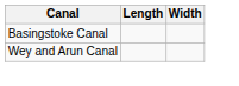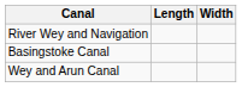+ row: River Wey and Navigation
